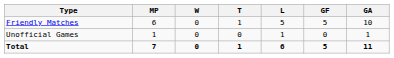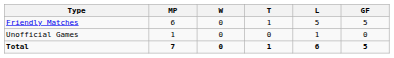- column: GA | 10 | 1 | 11
